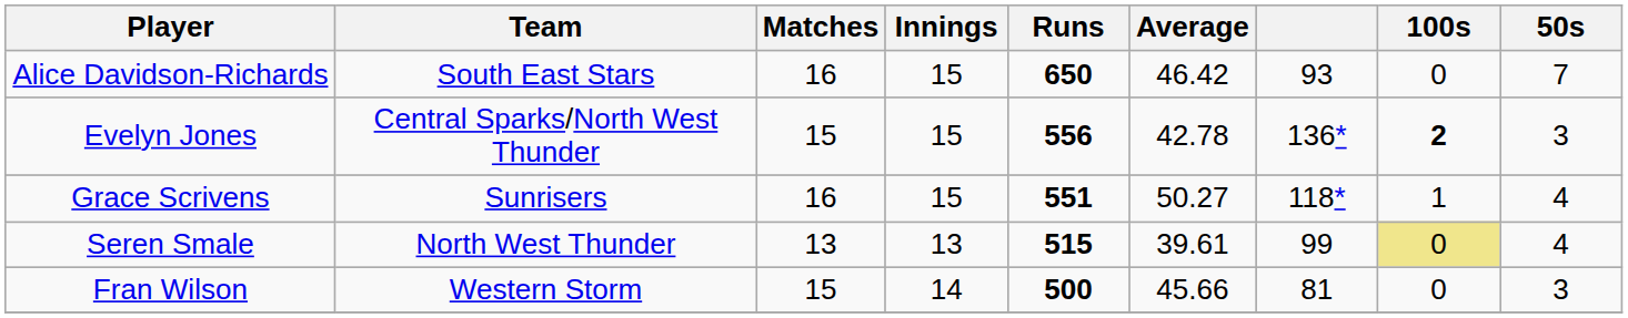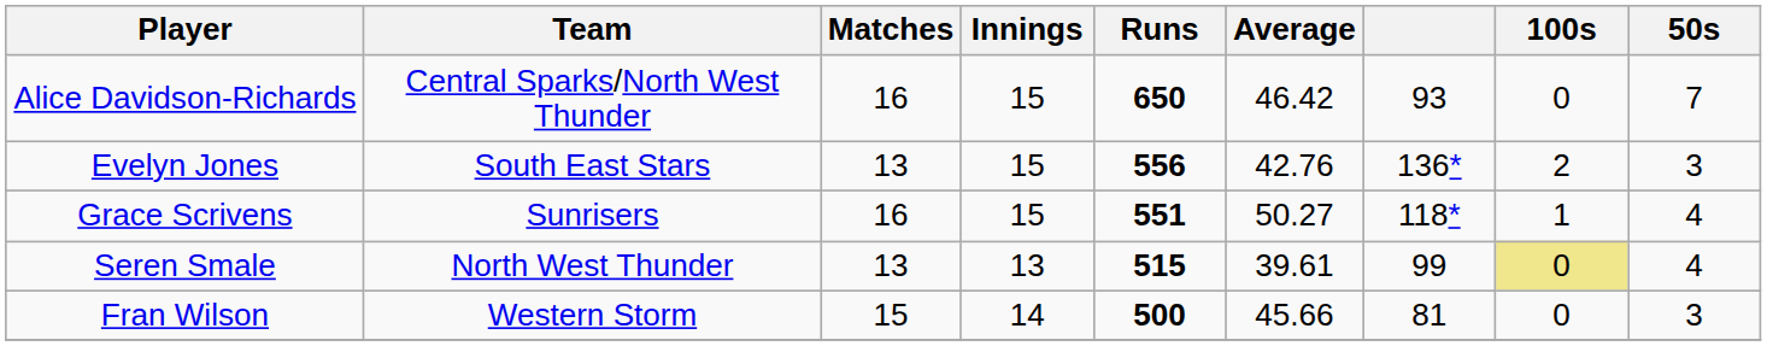Alice Davidson-Richards | Team: South East Stars -> Central Sparks/North West Thunder
Evelyn Jones | Team: Central Sparks/North West Thunder -> South East Stars
Evelyn Jones | Matches: 15 -> 13
Evelyn Jones | Average: 42.78 -> 42.76
Evelyn Jones | 100s: bold -> normal
